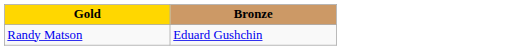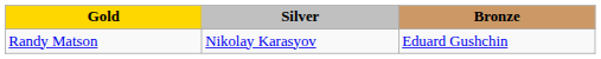+ column: Silver | Nikolay Karasyov
